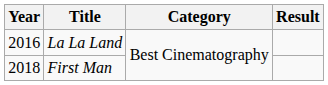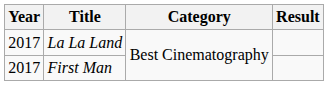La La Land | Year: 2016 -> 2017
First Man | Year: 2018 -> 2017
